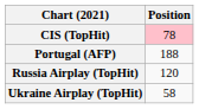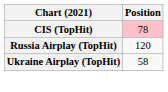- row: Portugal (AFP) | 188
